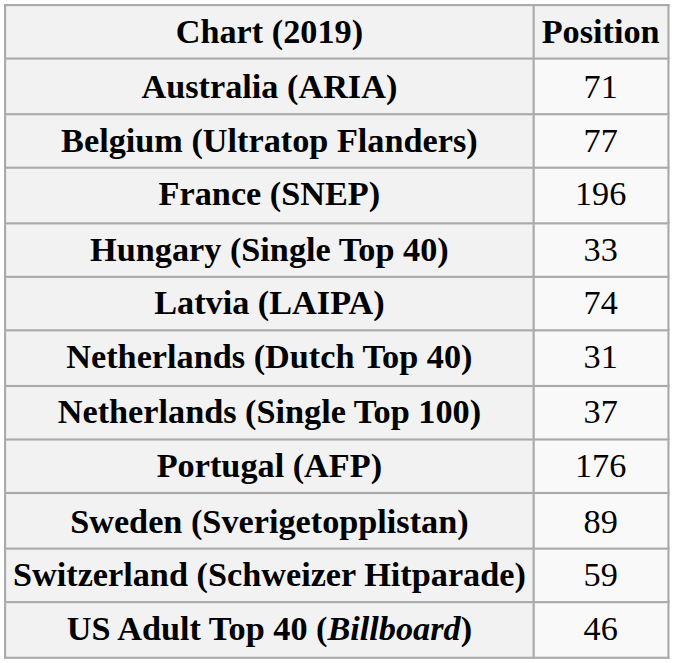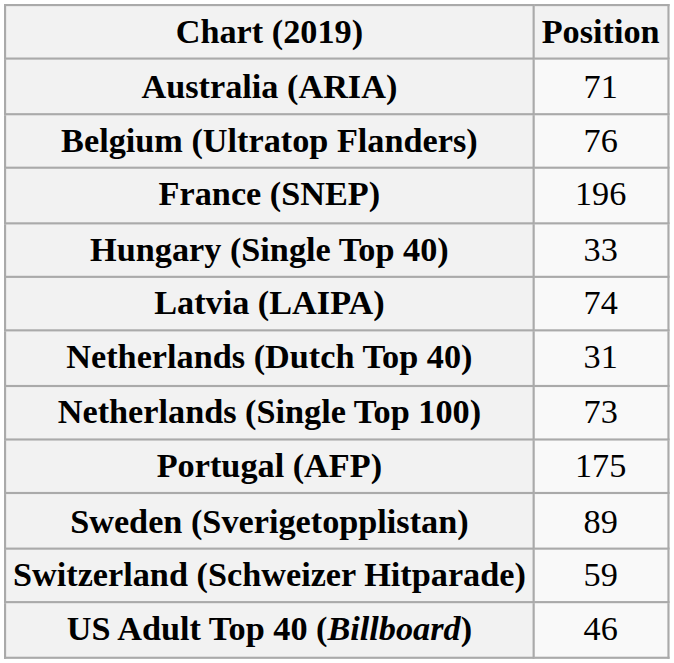Belgium (Ultratop Flanders) | Position: 77 -> 76
Netherlands (Single Top 100) | Position: 37 -> 73
Portugal (AFP) | Position: 176 -> 175
